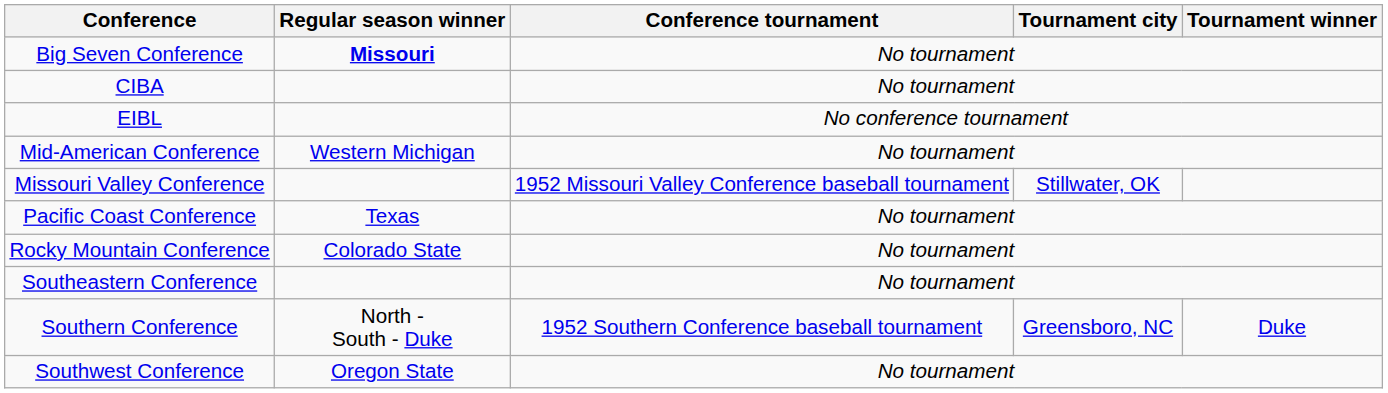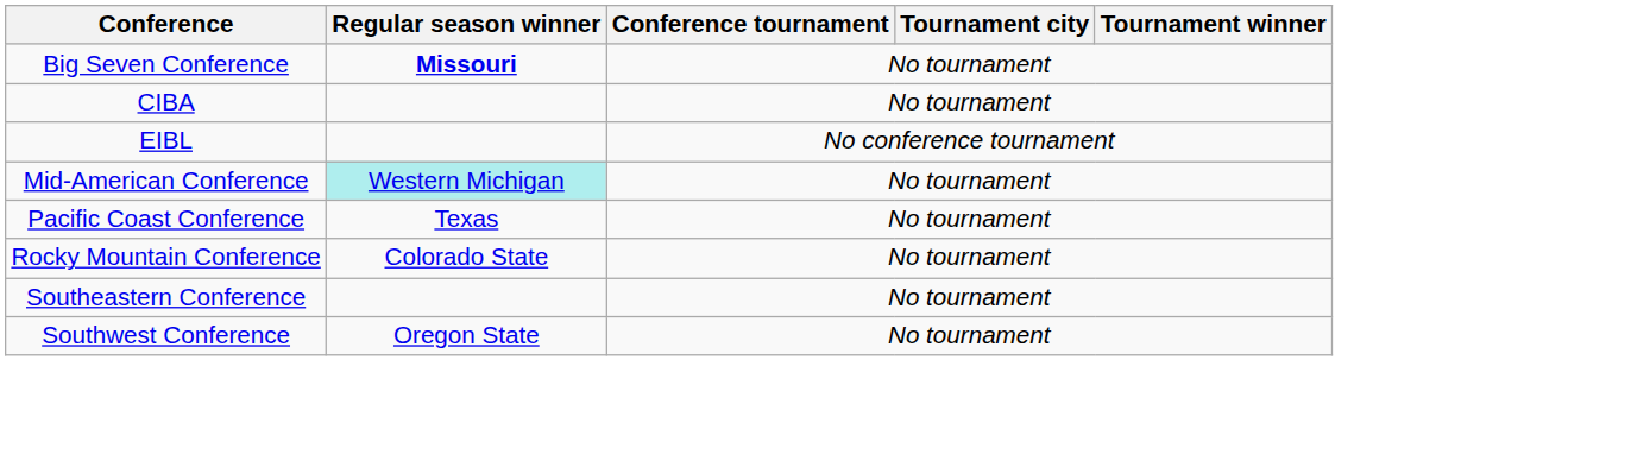Mid-American Conference | Regular season winner: no background -> paleturquoise background
- row: Missouri Valley Conference | 1952 Missouri Valley Conference baseball tournament | Stillwater, OK
- row: Southern Conference | North - South - Duke | 1952 Southern Conference baseball tournament | Greensboro, NC | Duke
